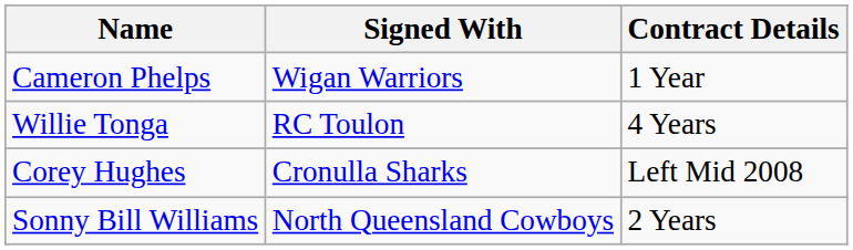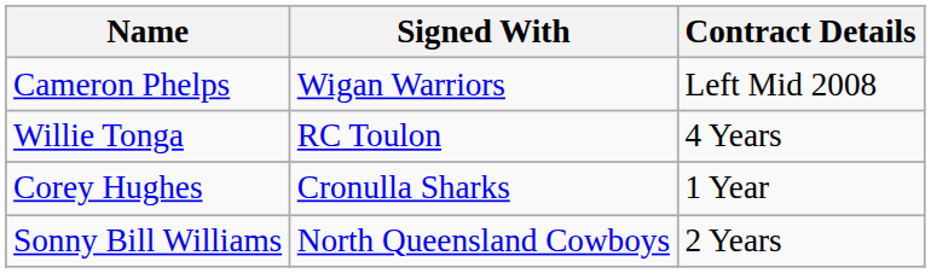Cameron Phelps | Contract Details: 1 Year -> Left Mid 2008
Corey Hughes | Contract Details: Left Mid 2008 -> 1 Year
